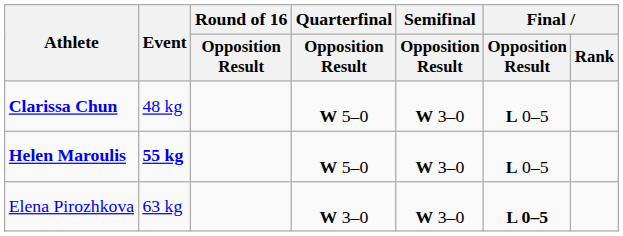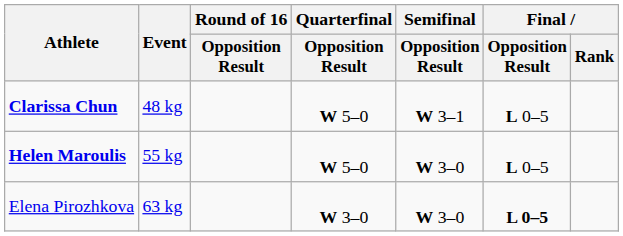Clarissa Chun | Semifinal / Opposition Result: W 3–0 -> W 3–1
Helen Maroulis | Event: bold -> normal
